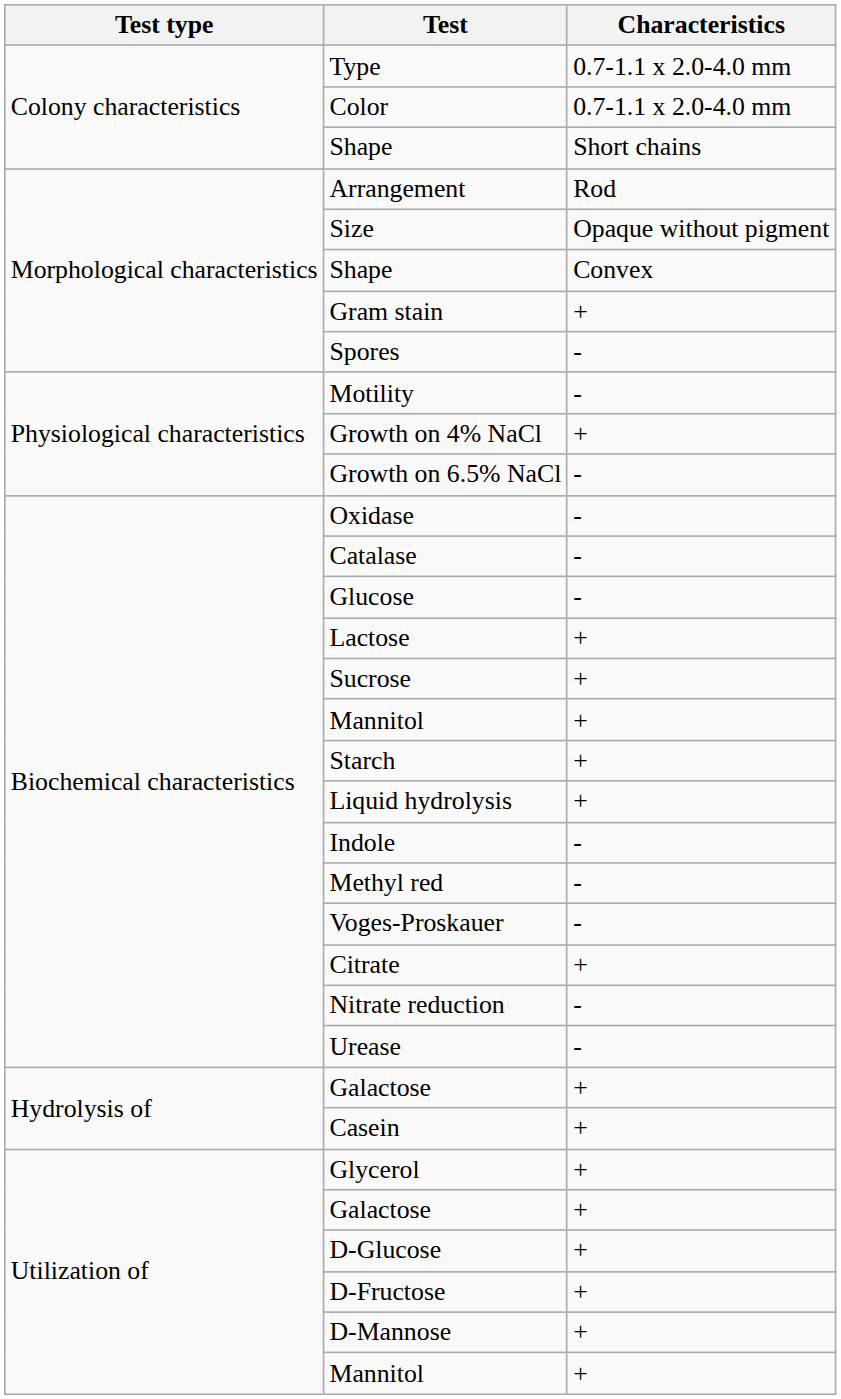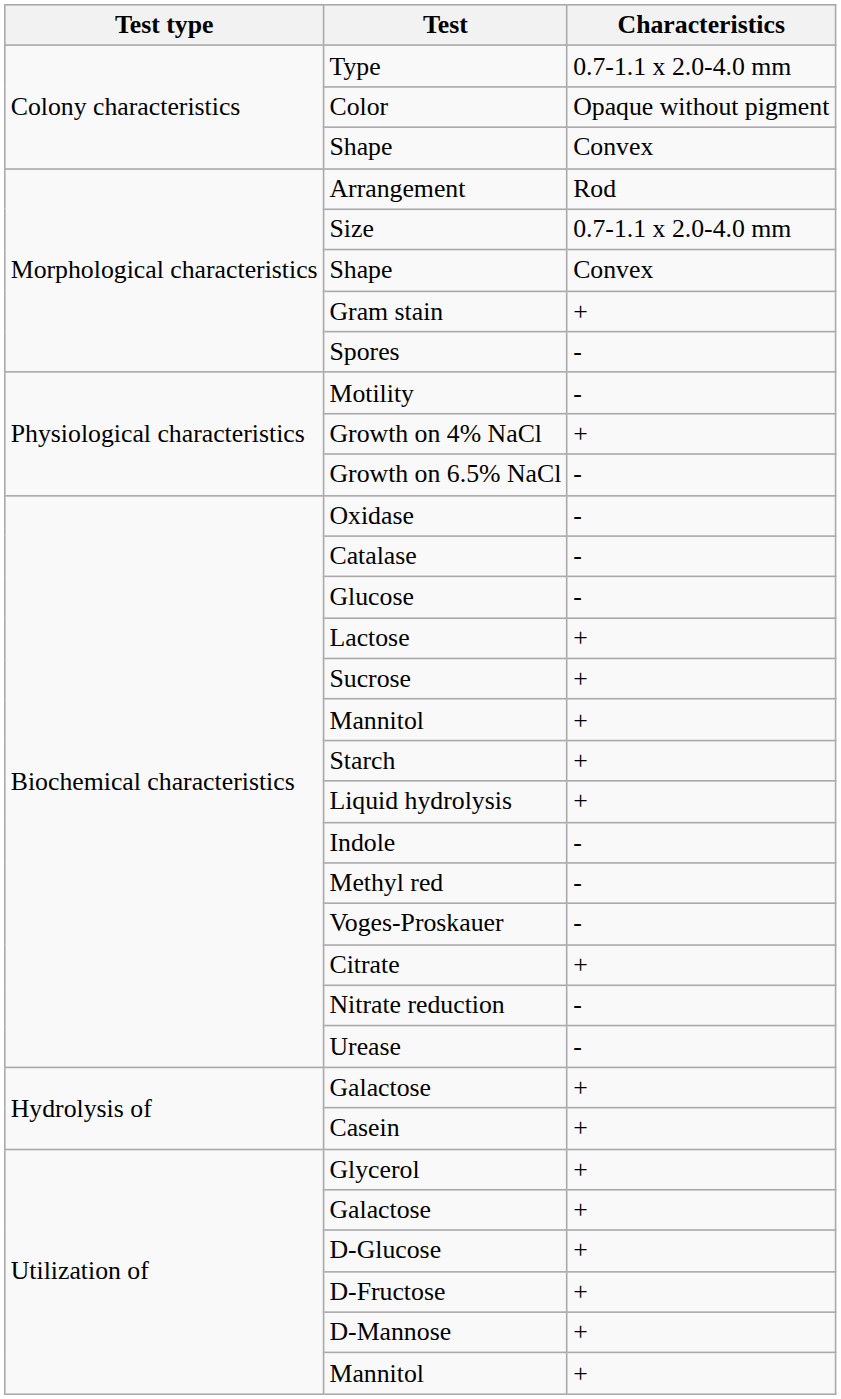Color | Characteristics: 0.7-1.1 x 2.0-4.0 mm -> Opaque without pigment
Colony characteristics / Shape | Characteristics: Short chains -> Convex
Size | Characteristics: Opaque without pigment -> 0.7-1.1 x 2.0-4.0 mm
